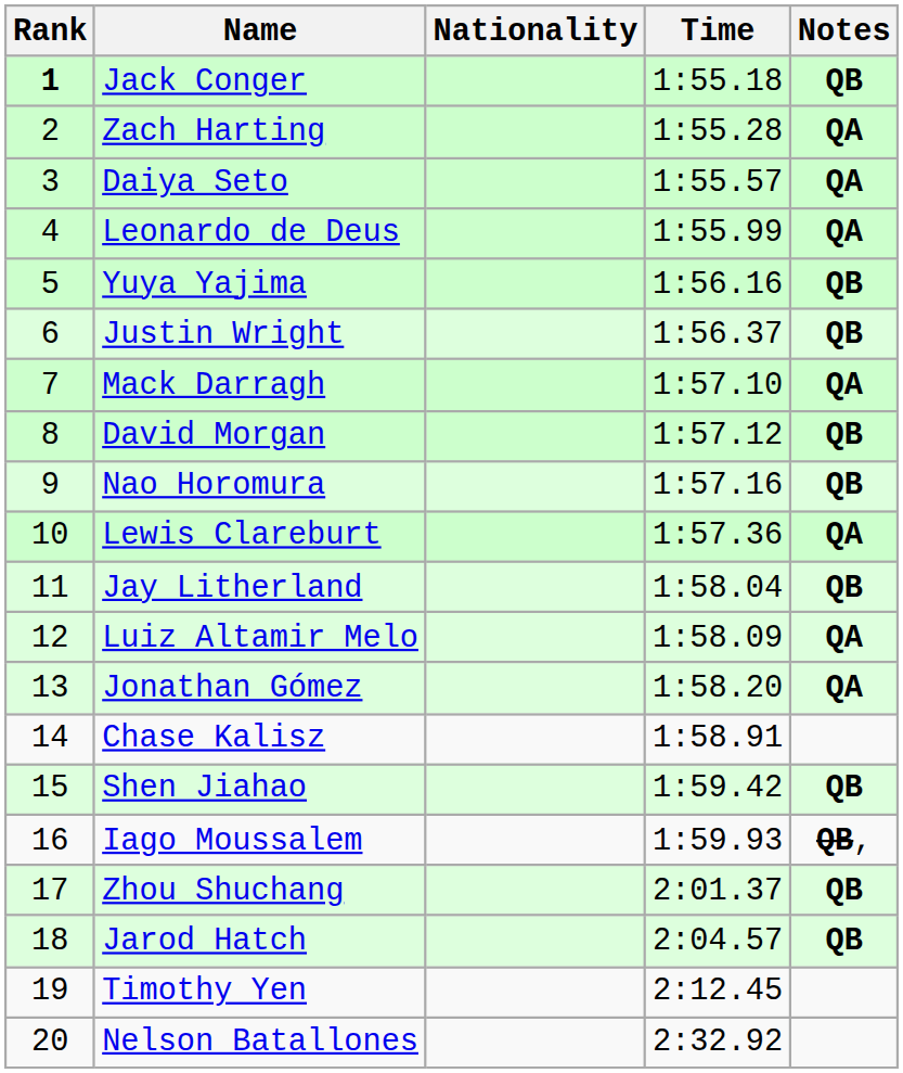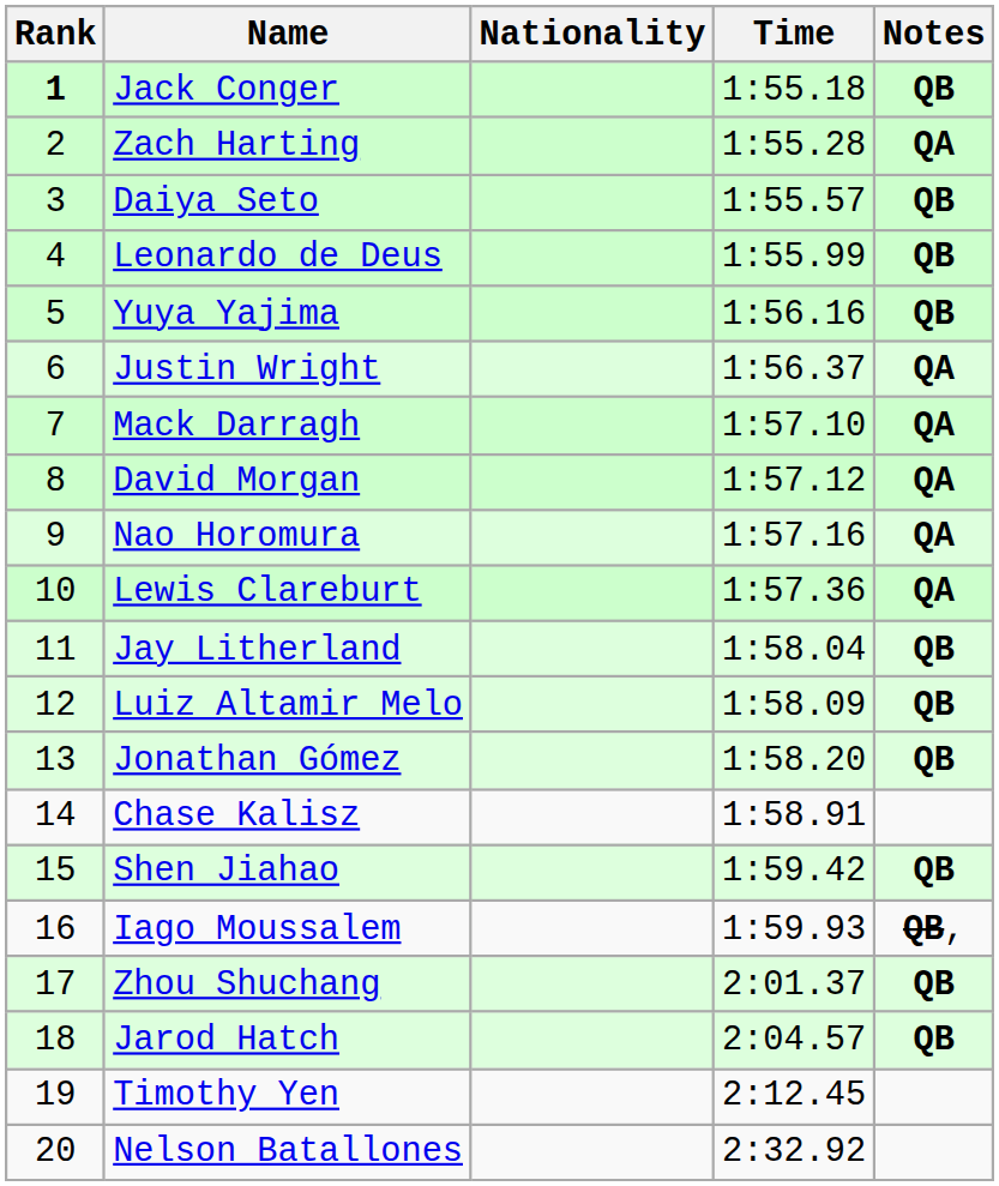Daiya Seto | Notes: QA -> QB
Leonardo de Deus | Notes: QA -> QB
Justin Wright | Notes: QB -> QA
David Morgan | Notes: QB -> QA
Nao Horomura | Notes: QB -> QA
Luiz Altamir Melo | Notes: QA -> QB
Jonathan Gómez | Notes: QA -> QB
